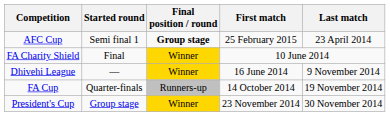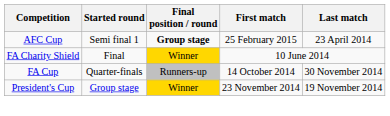- row: Dhivehi League | — | Winner | 16 June 2014 | 9 November 2014
FA Cup | Last match: 19 November 2014 -> 30 November 2014
President's Cup | Last match: 30 November 2014 -> 19 November 2014
